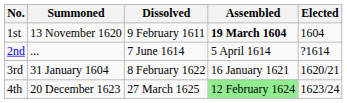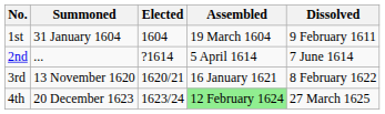columns swapped: Elected <-> Dissolved
1st | Summoned: 13 November 1620 -> 31 January 1604
1st | Assembled: bold -> normal
3rd | Summoned: 31 January 1604 -> 13 November 1620
